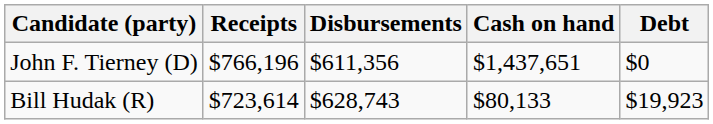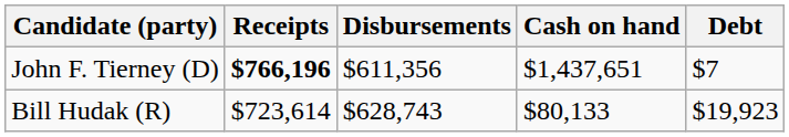John F. Tierney (D) | Receipts: normal -> bold
John F. Tierney (D) | Debt: $0 -> $7
